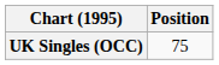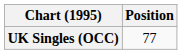UK Singles (OCC) | Position: 75 -> 77
